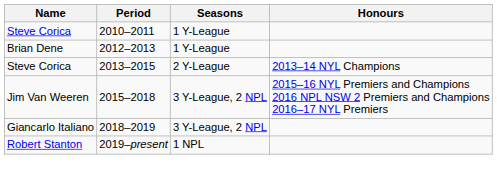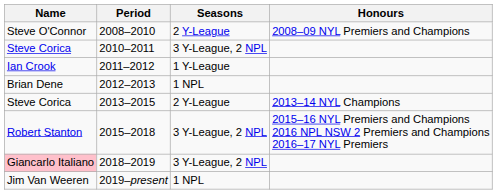+ row: Steve O'Connor | 2008–2010 | 2 Y-League | 2008–09 NYL Premiers and Champions
2010–2011 | Seasons: 1 Y-League -> 3 Y-League, 2 NPL
+ row: Ian Crook | 2011–2012 | 1 Y-League
2012–2013 | Seasons: 1 Y-League -> 1 NPL
2015–2018 | Name: Jim Van Weeren -> Robert Stanton
2018–2019 | Name: no background -> pink background
2019–present | Name: Robert Stanton -> Jim Van Weeren
